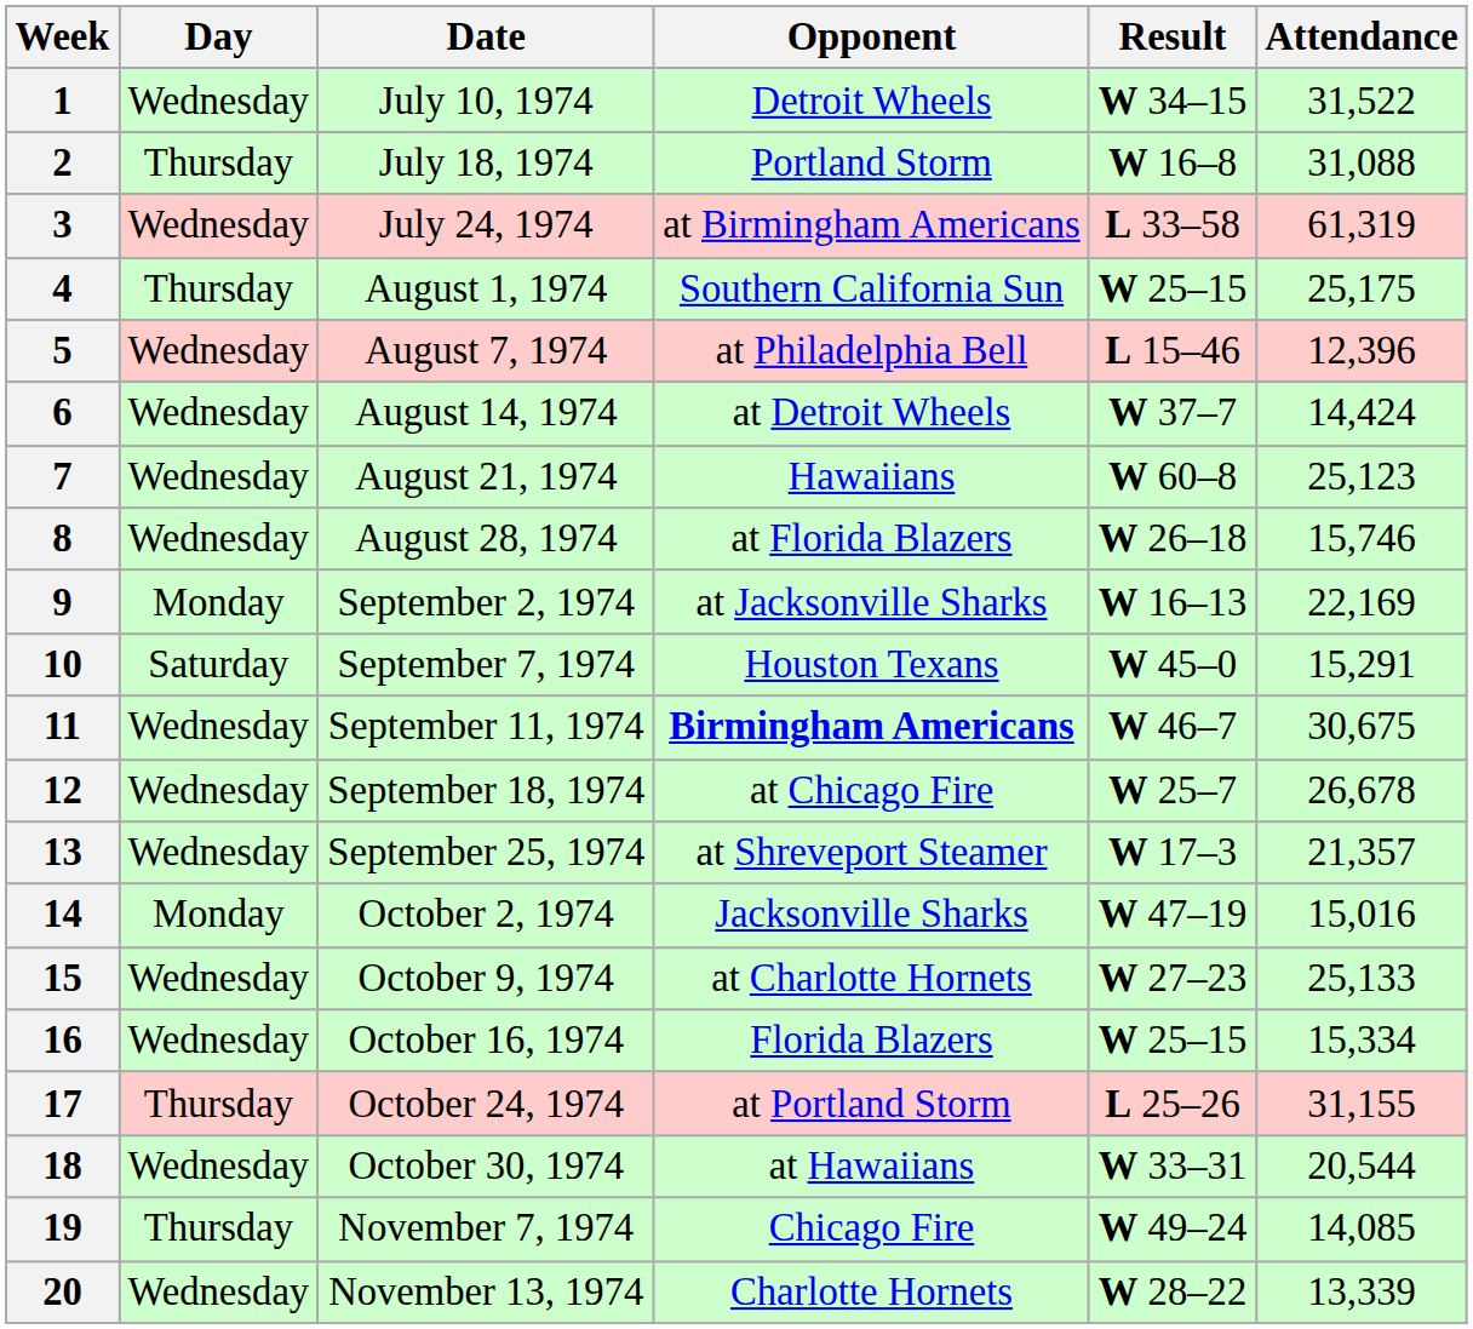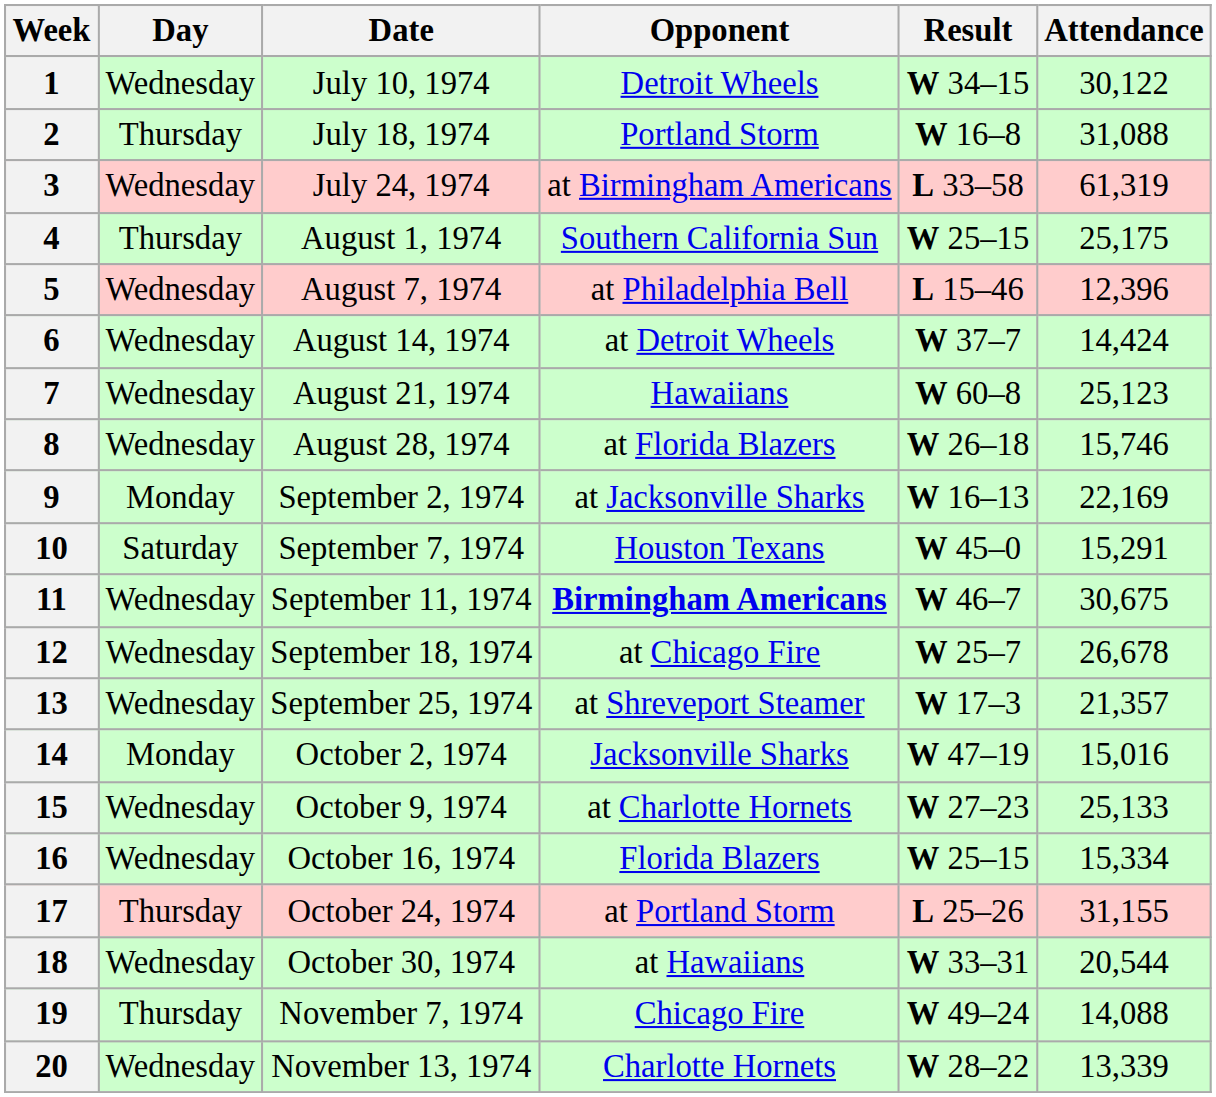1 | Attendance: 31,522 -> 30,122
19 | Attendance: 14,085 -> 14,088
